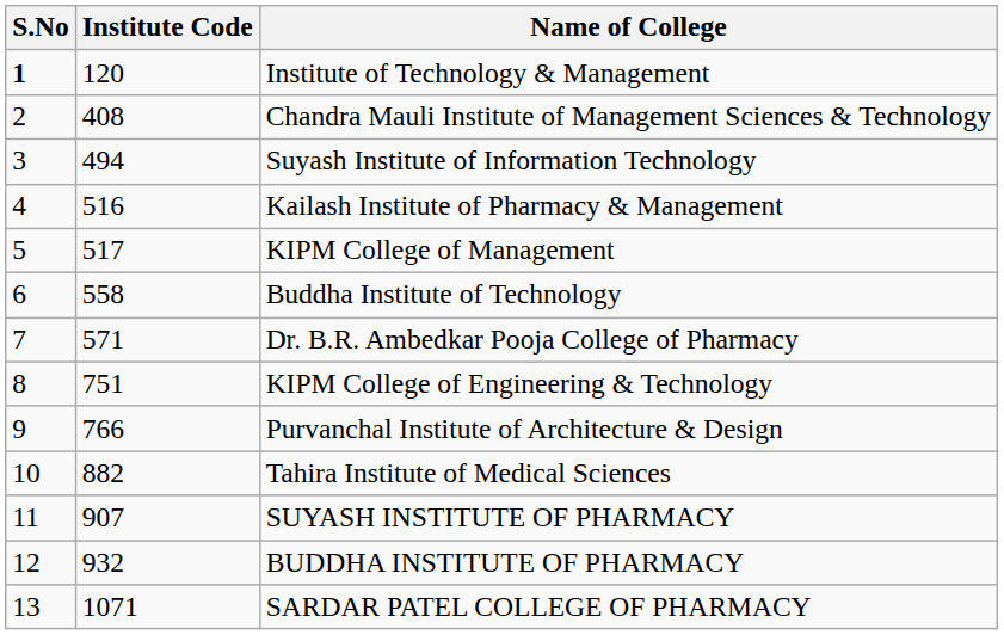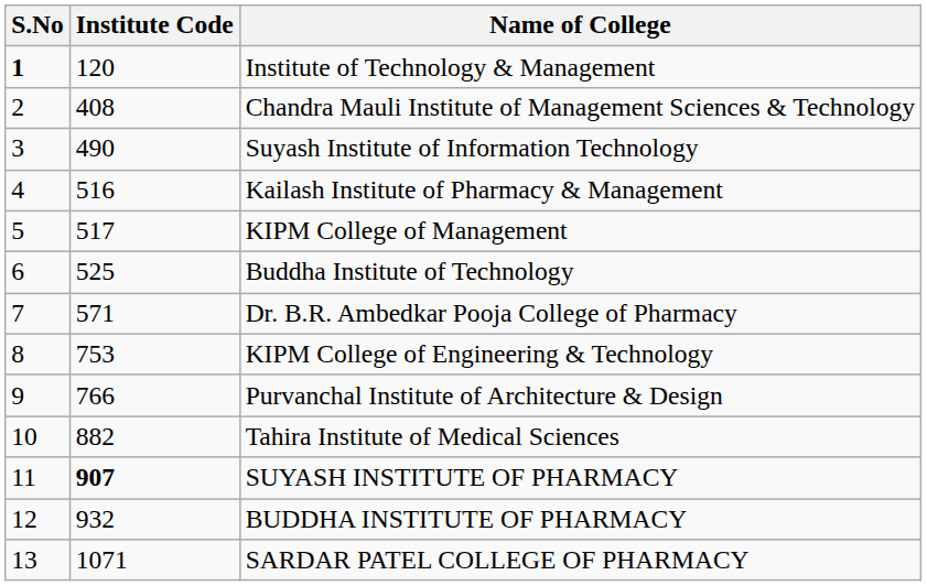Suyash Institute of Information Technology | Institute Code: 494 -> 490
Buddha Institute of Technology | Institute Code: 558 -> 525
KIPM College of Engineering & Technology | Institute Code: 751 -> 753
SUYASH INSTITUTE OF PHARMACY | Institute Code: normal -> bold
